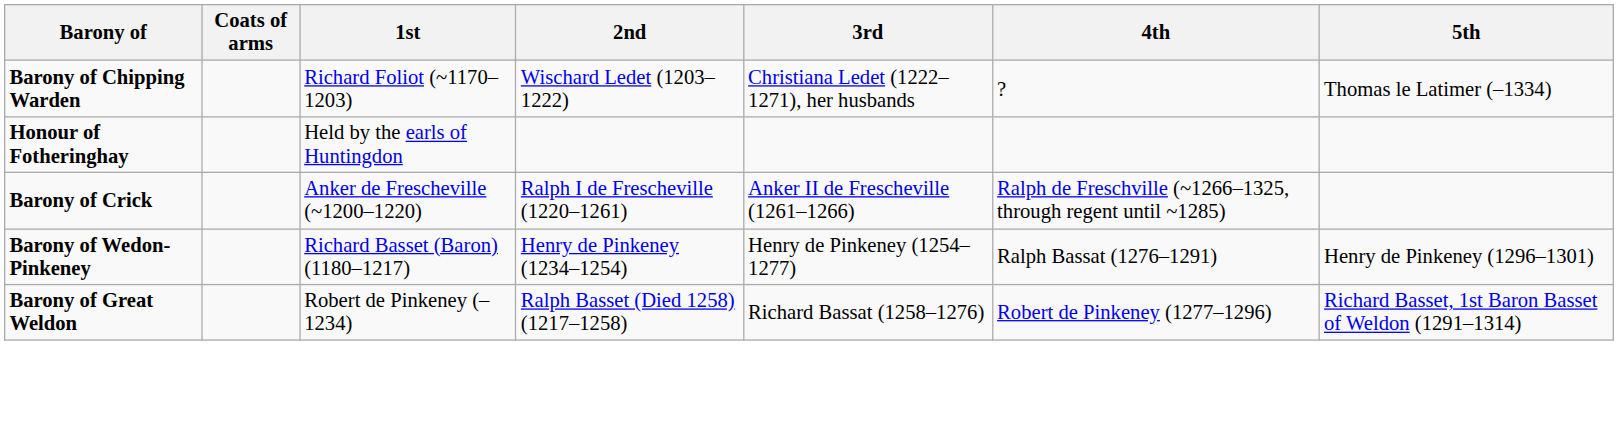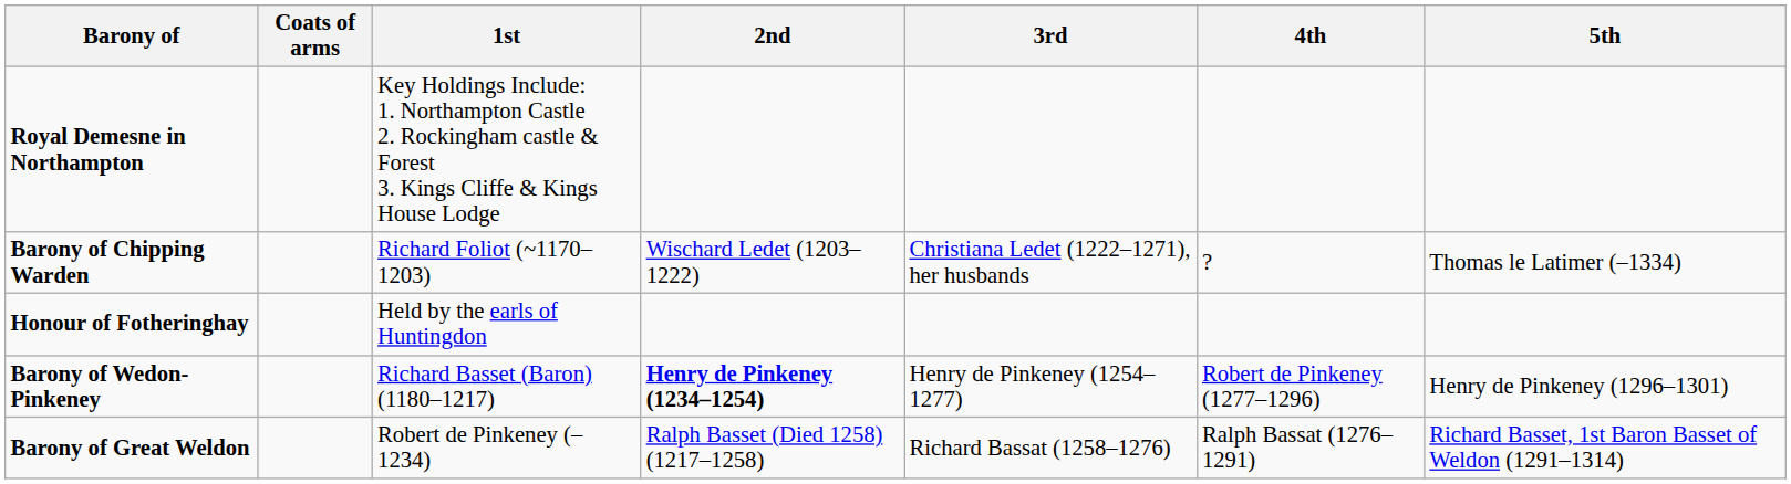+ row: Royal Demesne in Northampton | Key Holdings Include: 1. Northampton Castle 2. Rockingham castle & Forest 3. Kings Cliffe & Kings House Lodge
- row: Barony of Crick | Anker de Frescheville (~1200–1220) | Ralph I de Frescheville (1220–1261) | Anker II de Frescheville (1261–1266) | Ralph de Freschville (~1266–1325, through regent until ~1285)
Barony of Wedon-Pinkeney | 2nd: normal -> bold
Barony of Wedon-Pinkeney | 4th: Ralph Bassat (1276–1291) -> Robert de Pinkeney (1277–1296)
Barony of Great Weldon | 4th: Robert de Pinkeney (1277–1296) -> Ralph Bassat (1276–1291)
